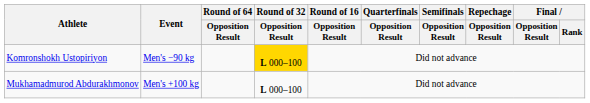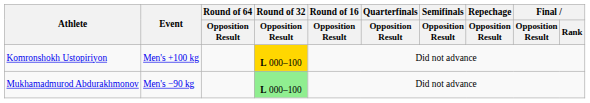Komronshokh Ustopiriyon | Event: Men's −90 kg -> Men's +100 kg
Mukhamadmurod Abdurakhmonov | Event: Men's +100 kg -> Men's −90 kg
Mukhamadmurod Abdurakhmonov | Round of 32 / Opposition Result: no background -> lightgreen background
